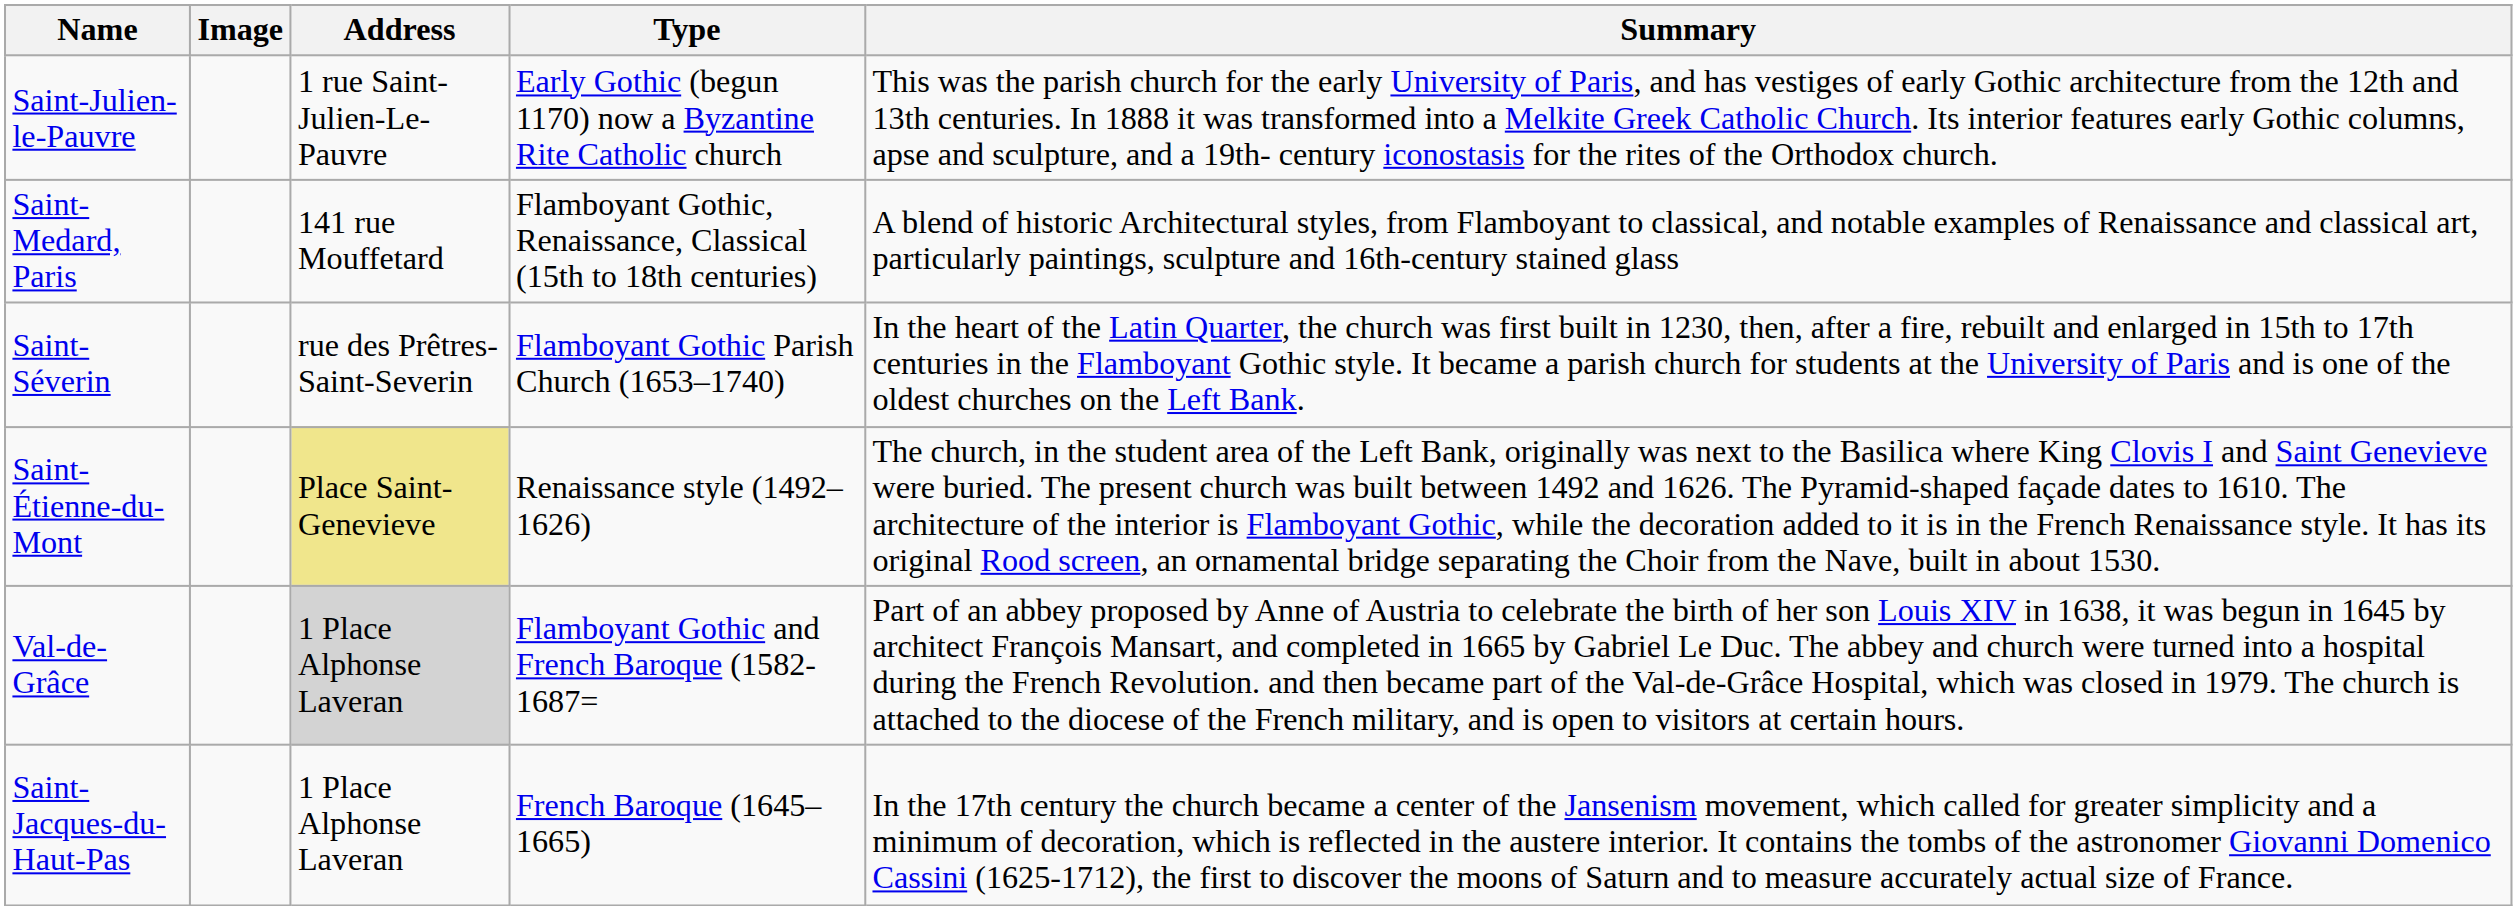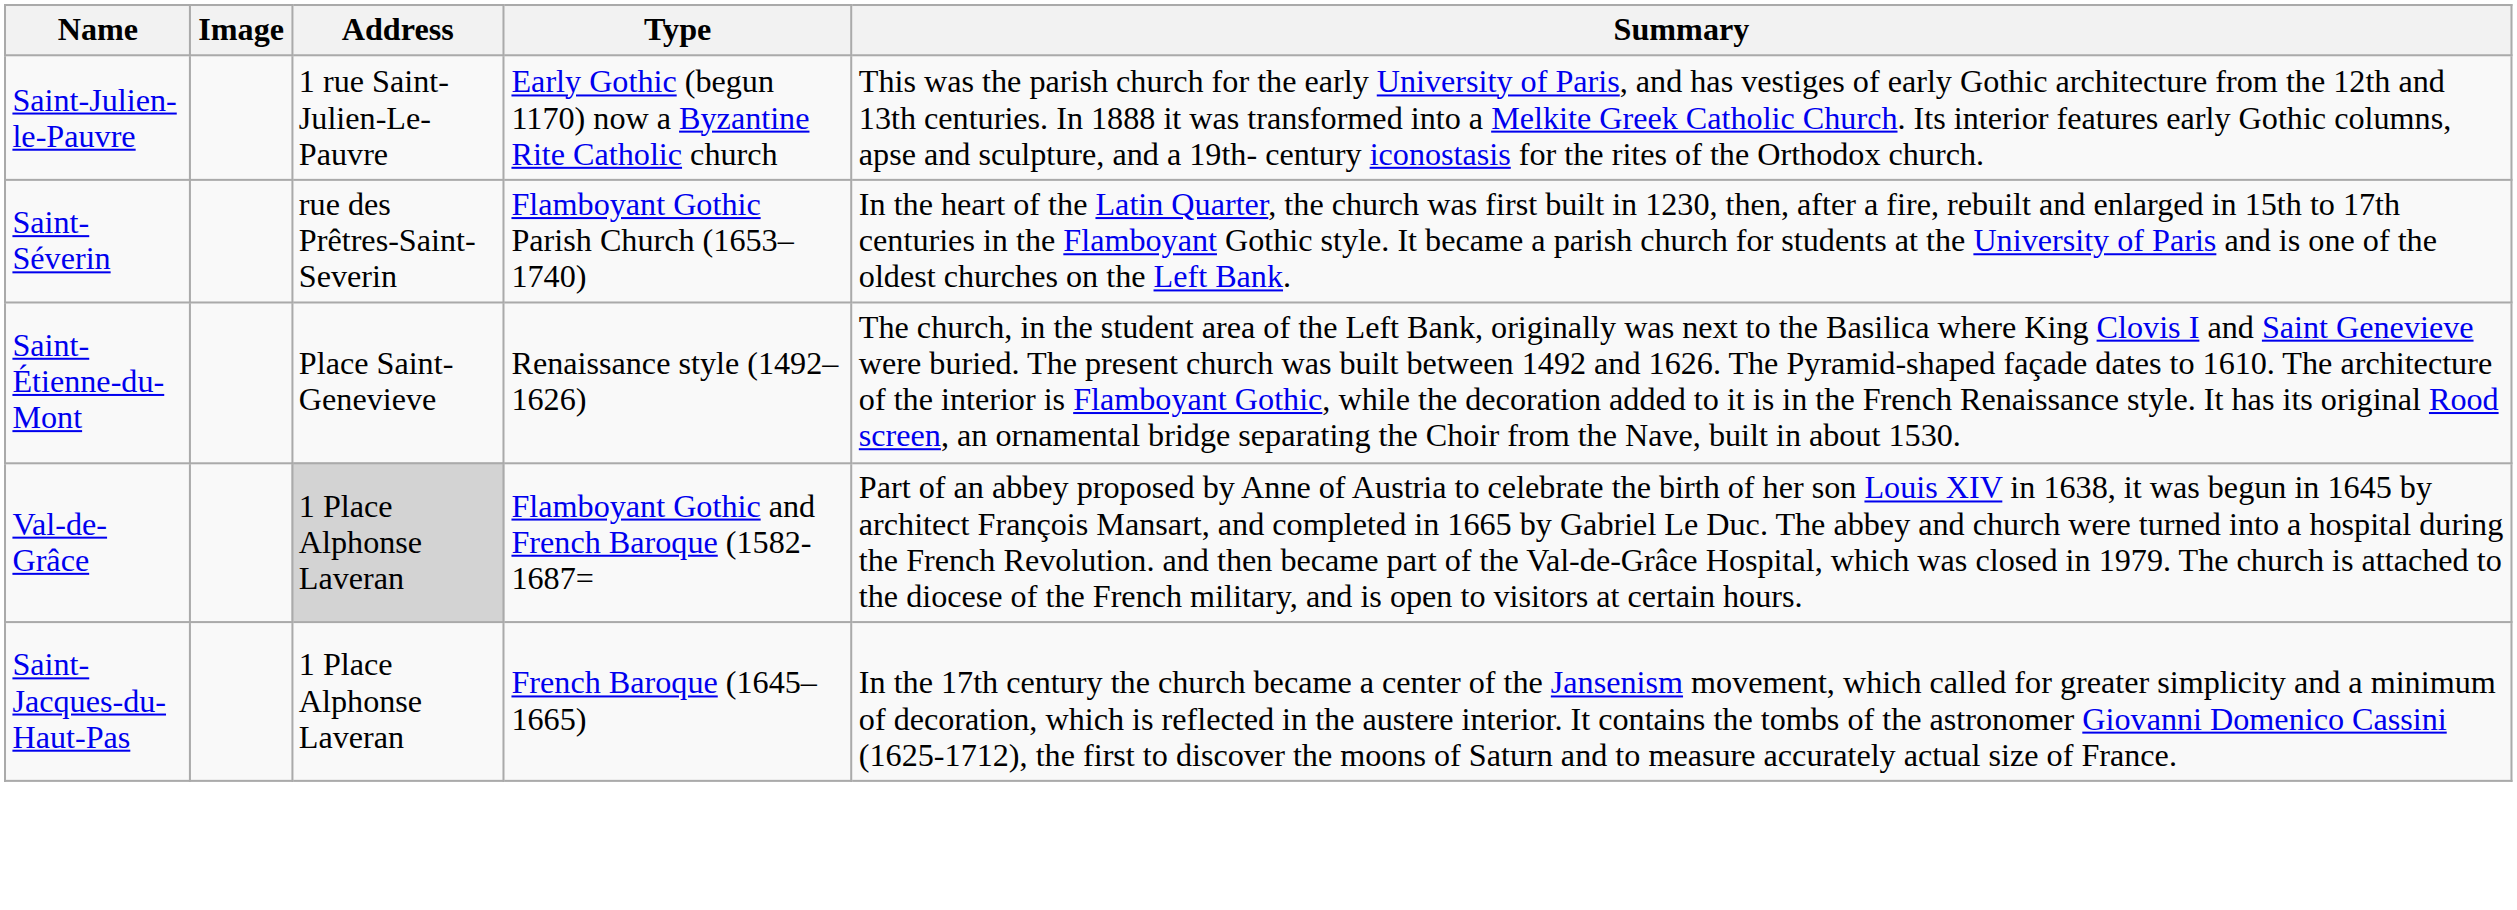- row: Saint-Medard, Paris | 141 rue Mouffetard | Flamboyant Gothic, Renaissance, Classical (15th to 18th centuries) | A blend of historic Architectural styles, from Flamboyant to classical, and notable examples of Renaissance and classical art, particularly paintings, sculpture and 16th-century stained glass
Saint-Étienne-du-Mont | Address: khaki background -> no background
